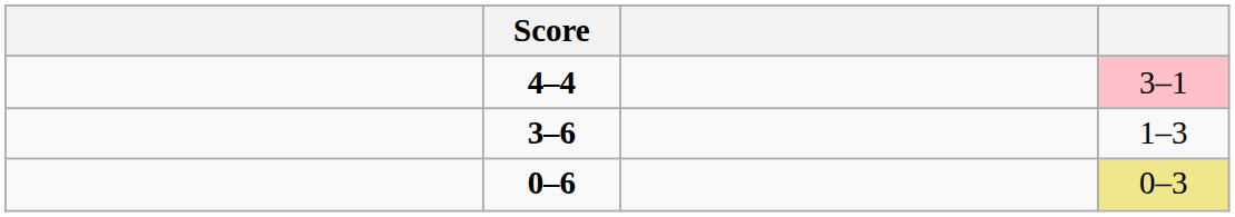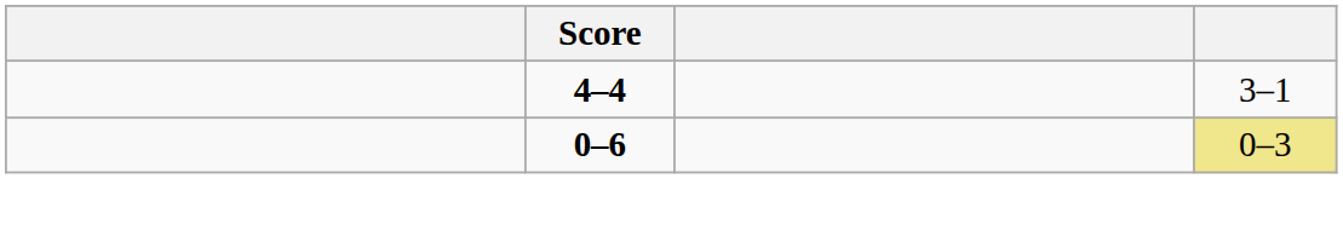4–4 | column 4: pink background -> no background
- row: 3–6 | 1–3
